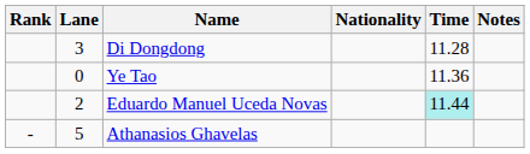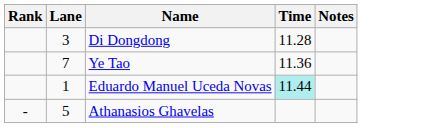- column: Nationality
Ye Tao | Lane: 0 -> 7
Eduardo Manuel Uceda Novas | Lane: 2 -> 1
